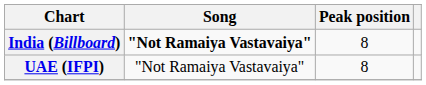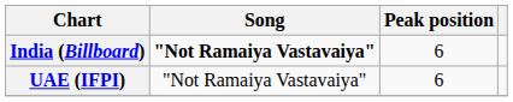India (Billboard) | Peak position: 8 -> 6
UAE (IFPI) | Peak position: 8 -> 6
